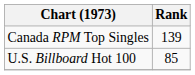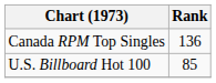Canada RPM Top Singles | Rank: 139 -> 136
